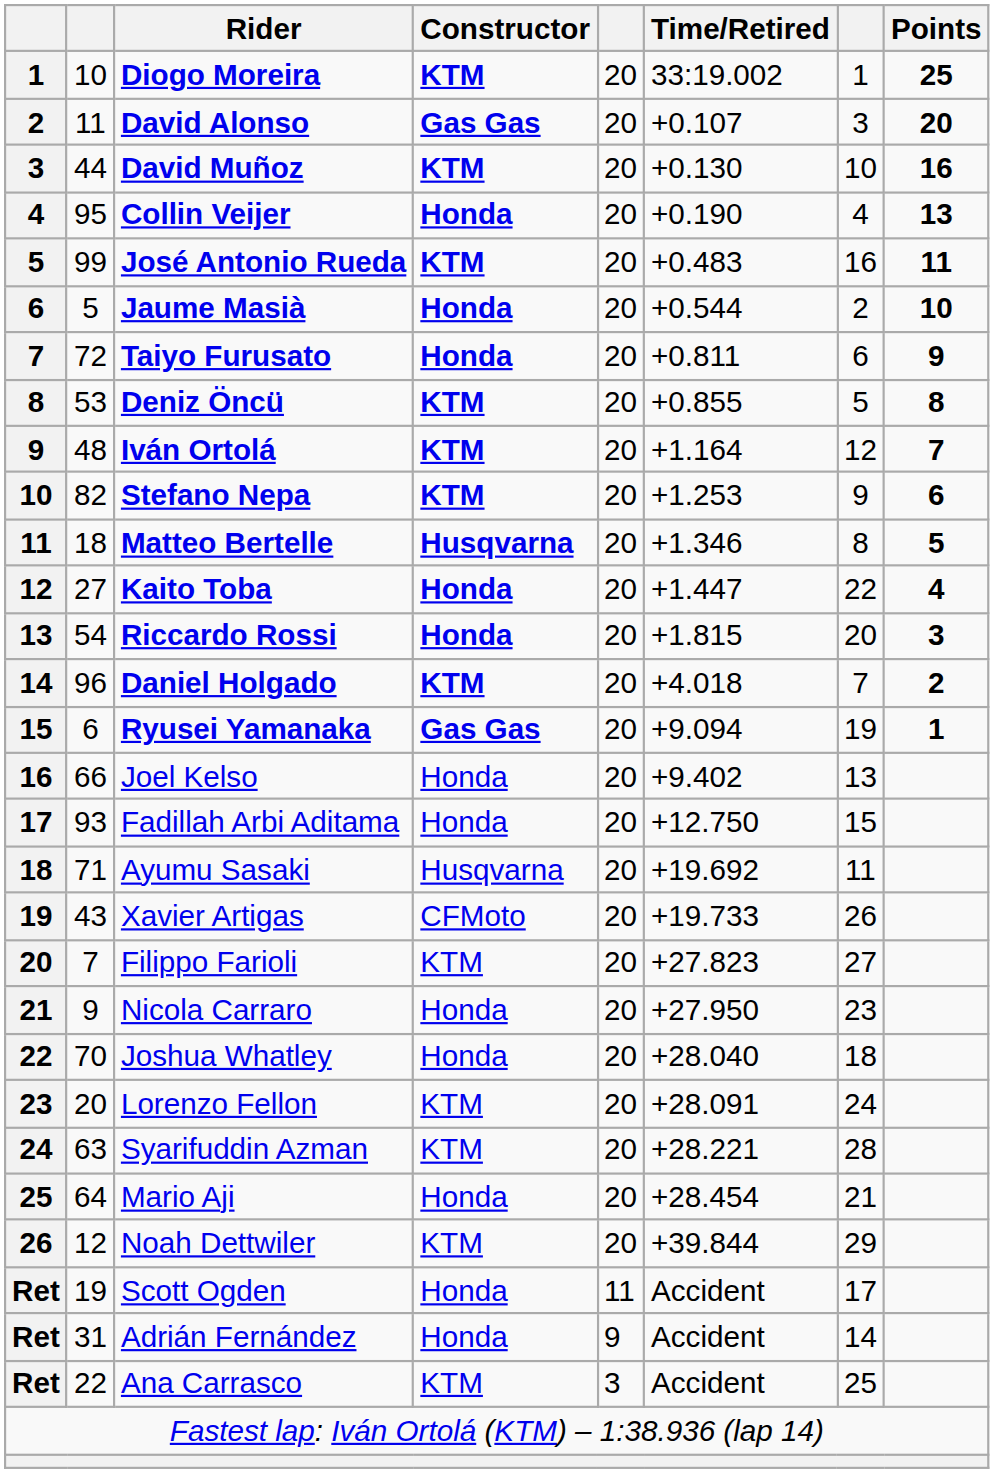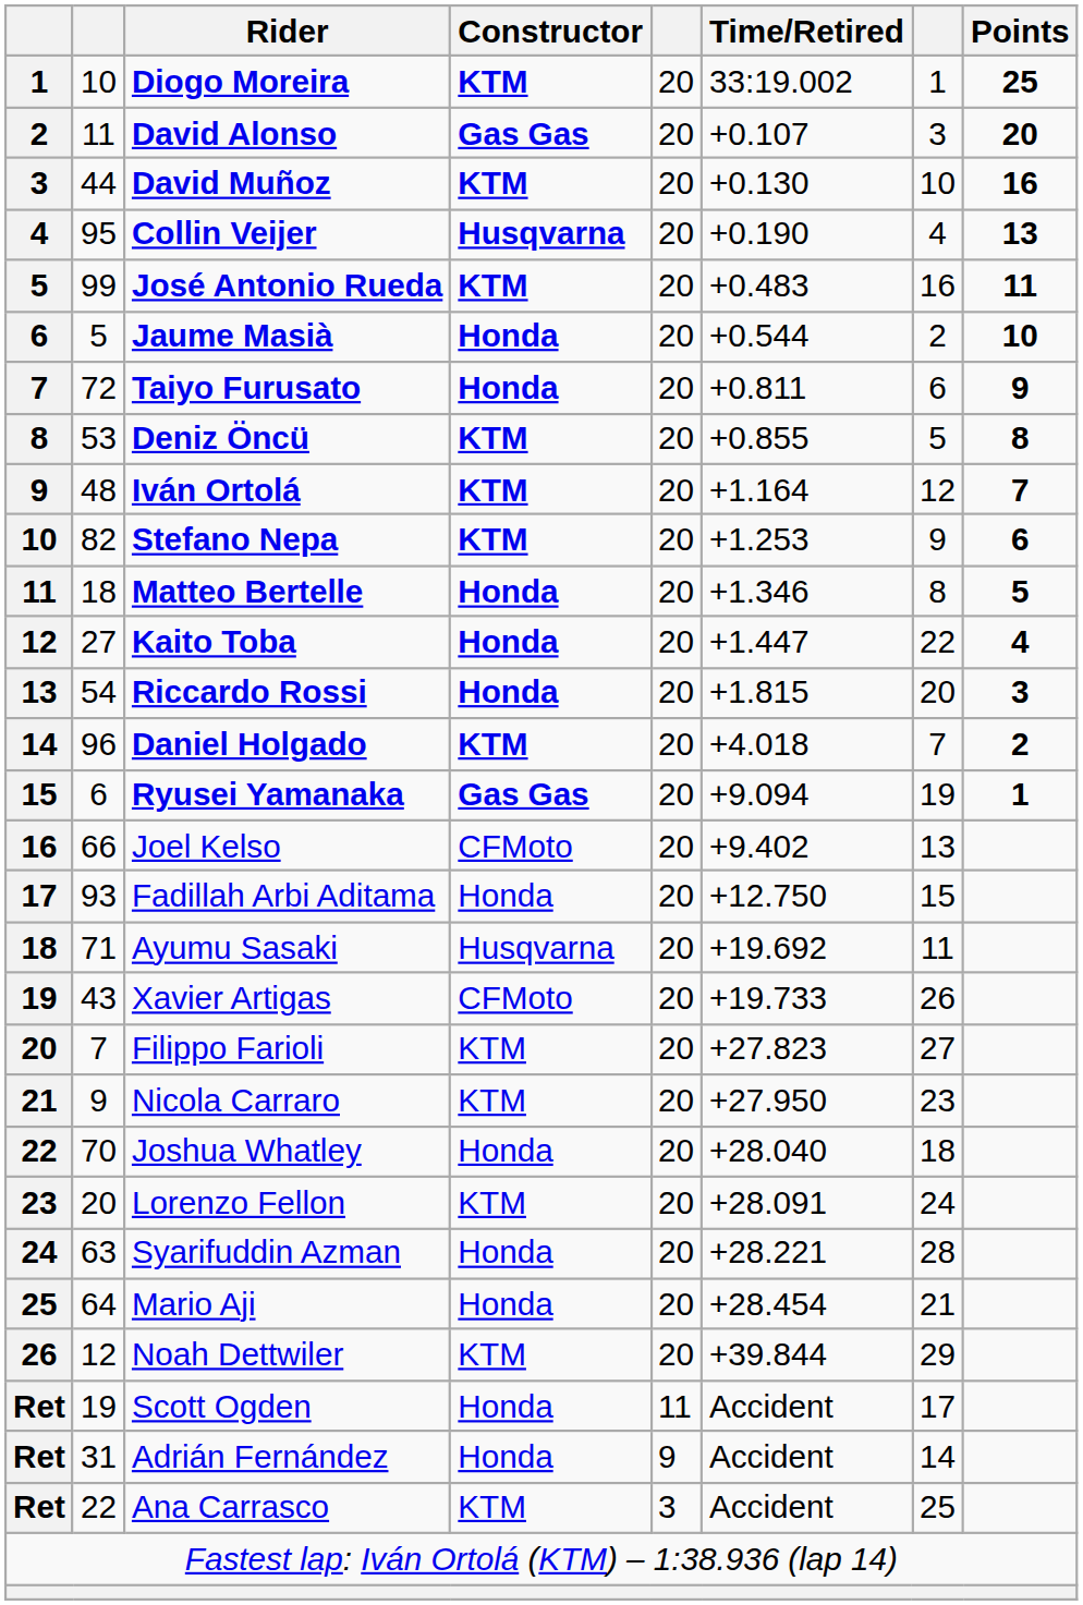Collin Veijer | Constructor: Honda -> Husqvarna
Matteo Bertelle | Constructor: Husqvarna -> Honda
Joel Kelso | Constructor: Honda -> CFMoto
Nicola Carraro | Constructor: Honda -> KTM
Syarifuddin Azman | Constructor: KTM -> Honda
